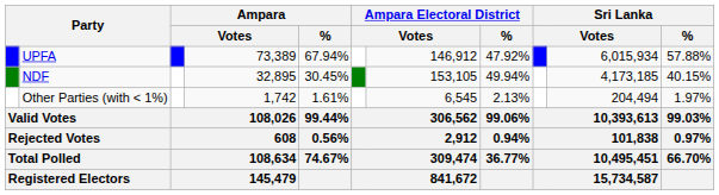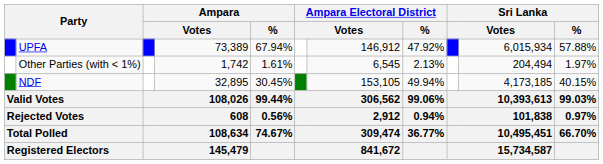rows swapped: NDF <-> Other Parties (with < 1%)
